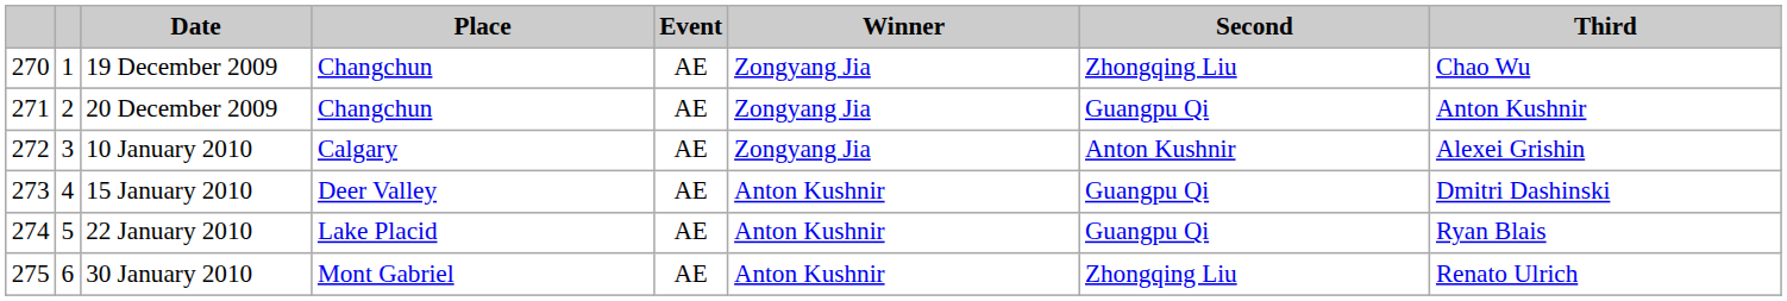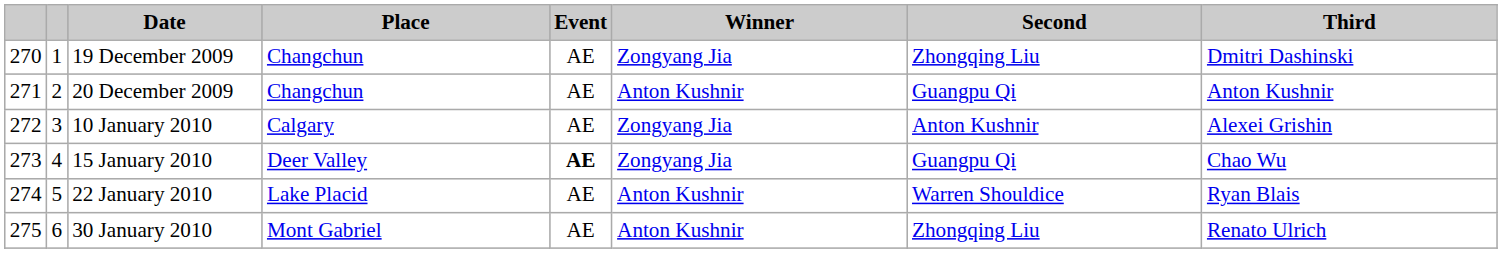19 December 2009 | Third: Chao Wu -> Dmitri Dashinski
20 December 2009 | Winner: Zongyang Jia -> Anton Kushnir
15 January 2010 | Event: normal -> bold
15 January 2010 | Winner: Anton Kushnir -> Zongyang Jia
15 January 2010 | Third: Dmitri Dashinski -> Chao Wu
22 January 2010 | Second: Guangpu Qi -> Warren Shouldice
